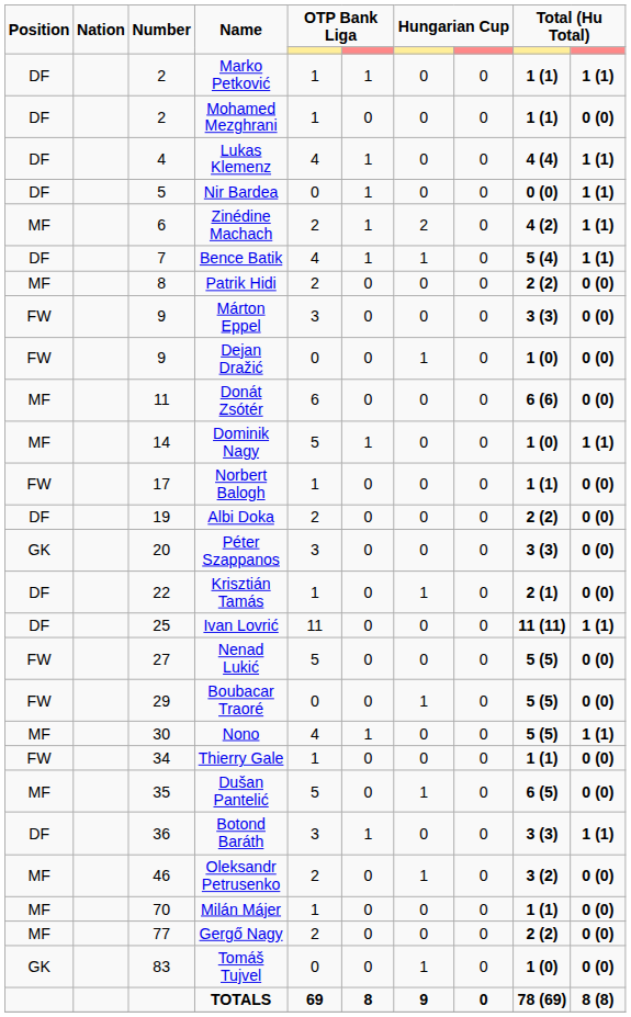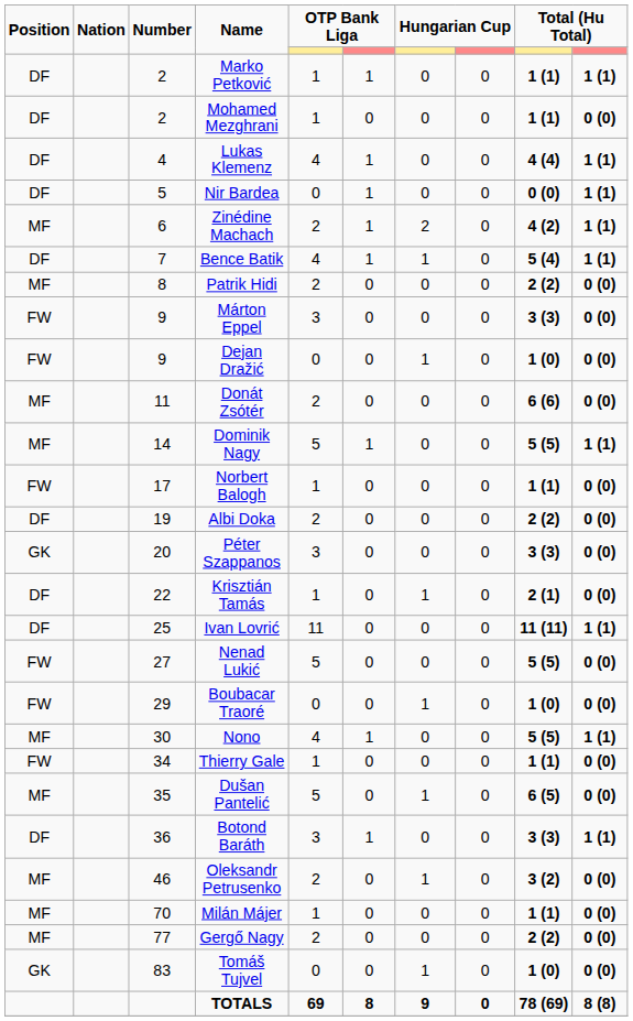Donát Zsótér | column 5: 6 -> 2
Dominik Nagy | column 9: 1 (0) -> 5 (5)
Boubacar Traoré | column 9: 5 (5) -> 1 (0)
